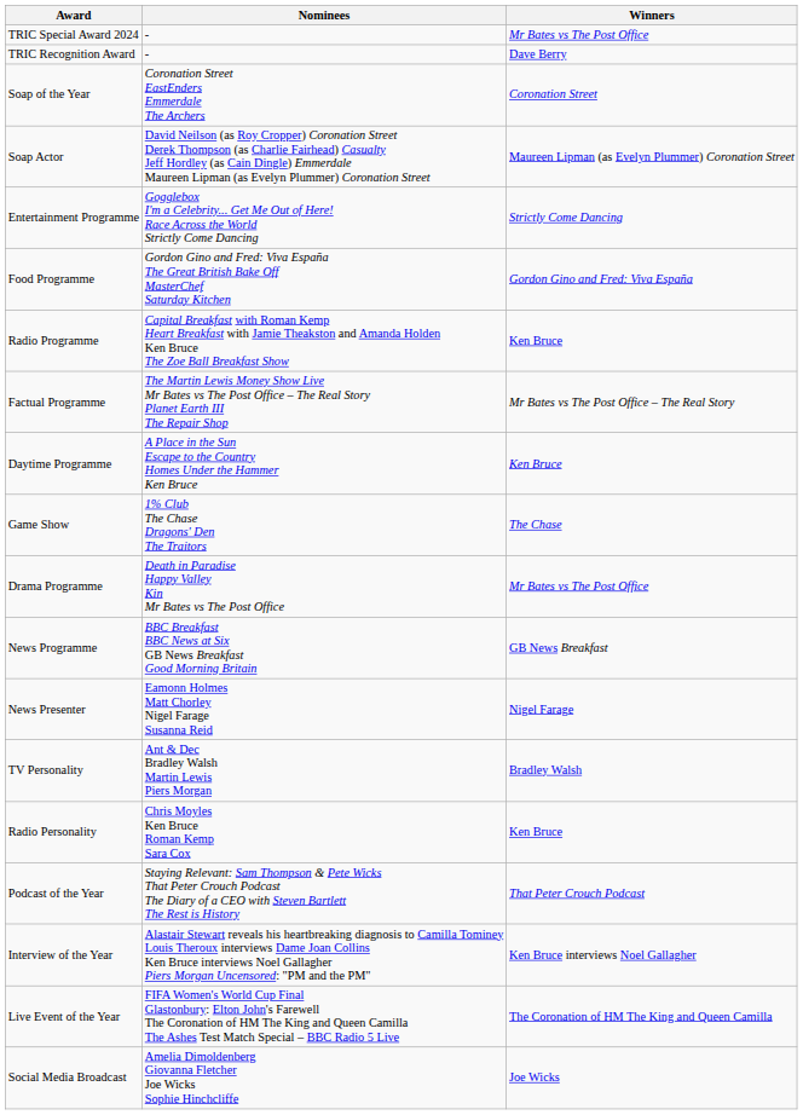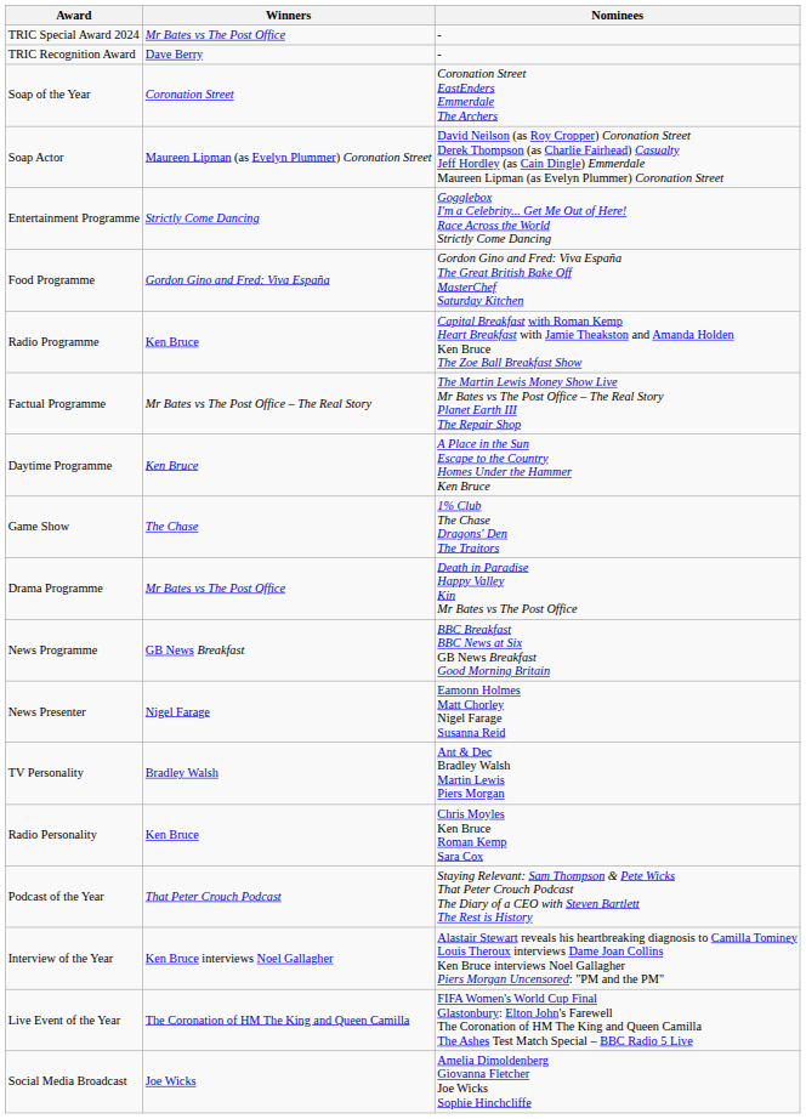columns swapped: Winners <-> Nominees
